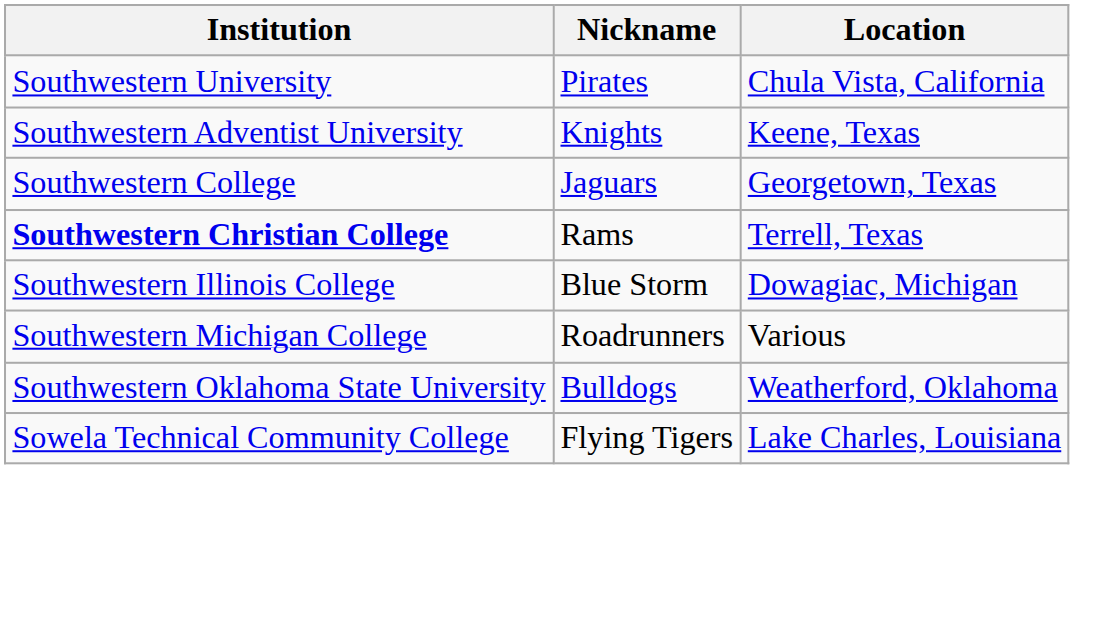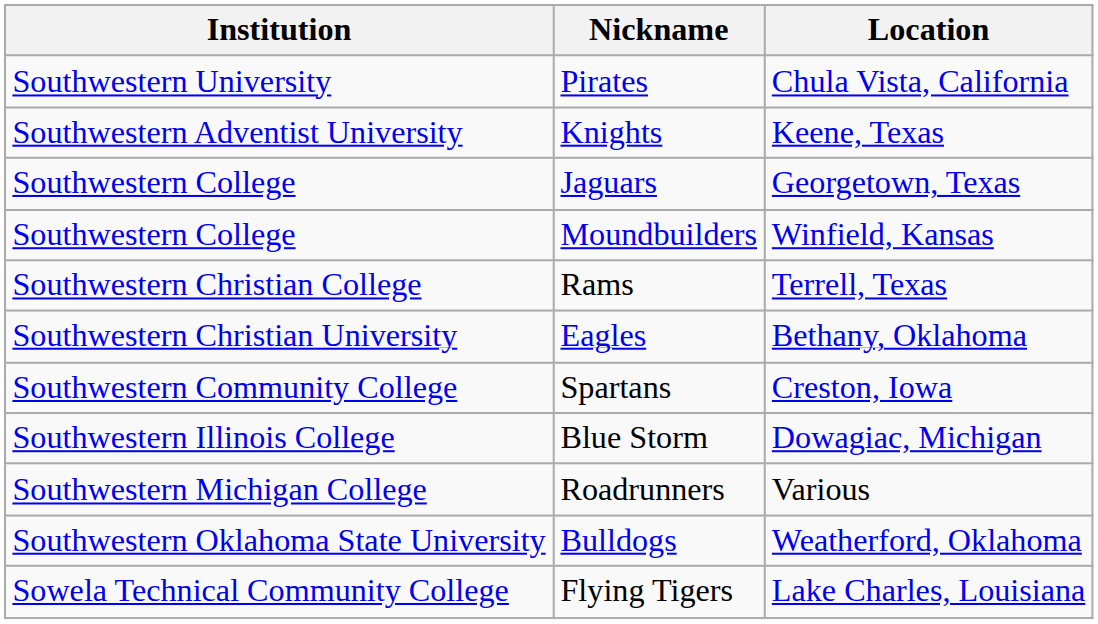+ row: Southwestern College | Moundbuilders | Winfield, Kansas
Rams | Institution: bold -> normal
+ row: Southwestern Christian University | Eagles | Bethany, Oklahoma
+ row: Southwestern Community College | Spartans | Creston, Iowa
